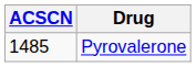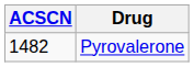Pyrovalerone | ACSCN: 1485 -> 1482
